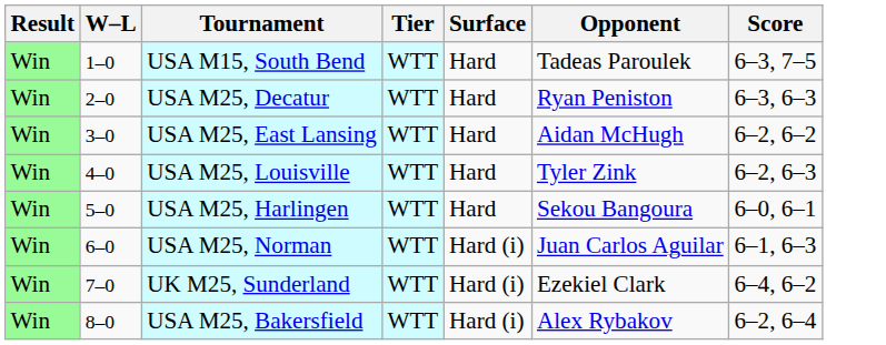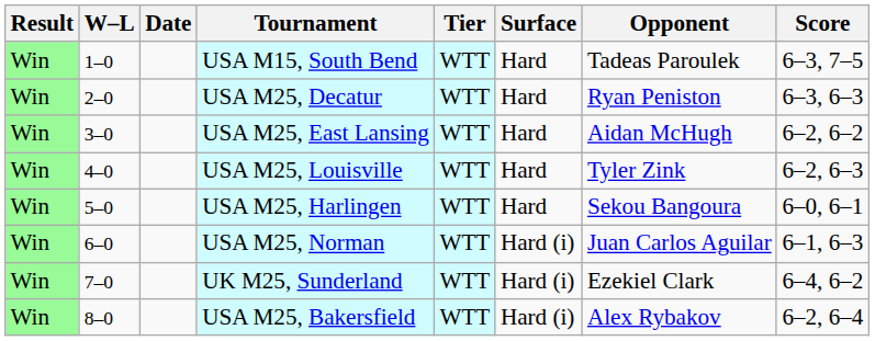+ column: Date
